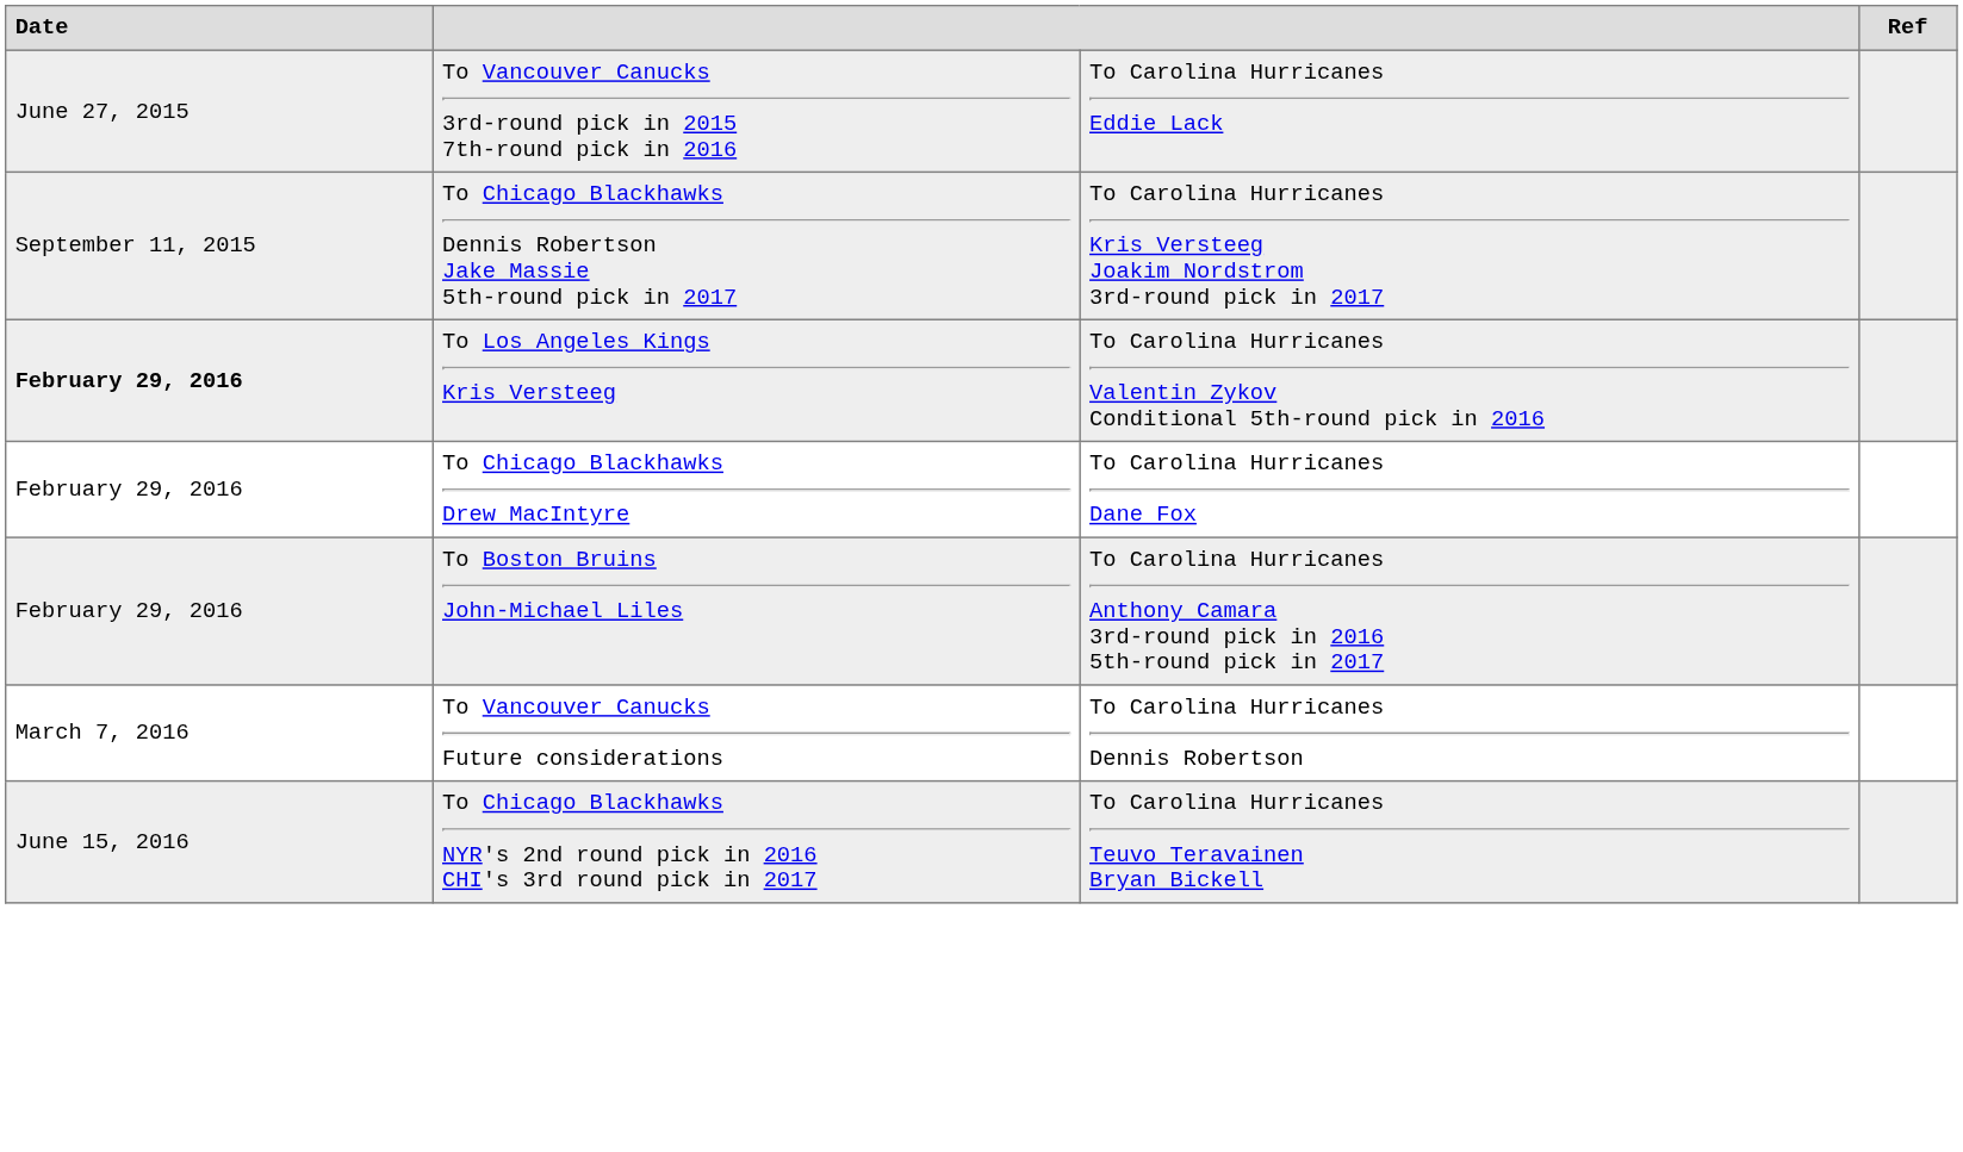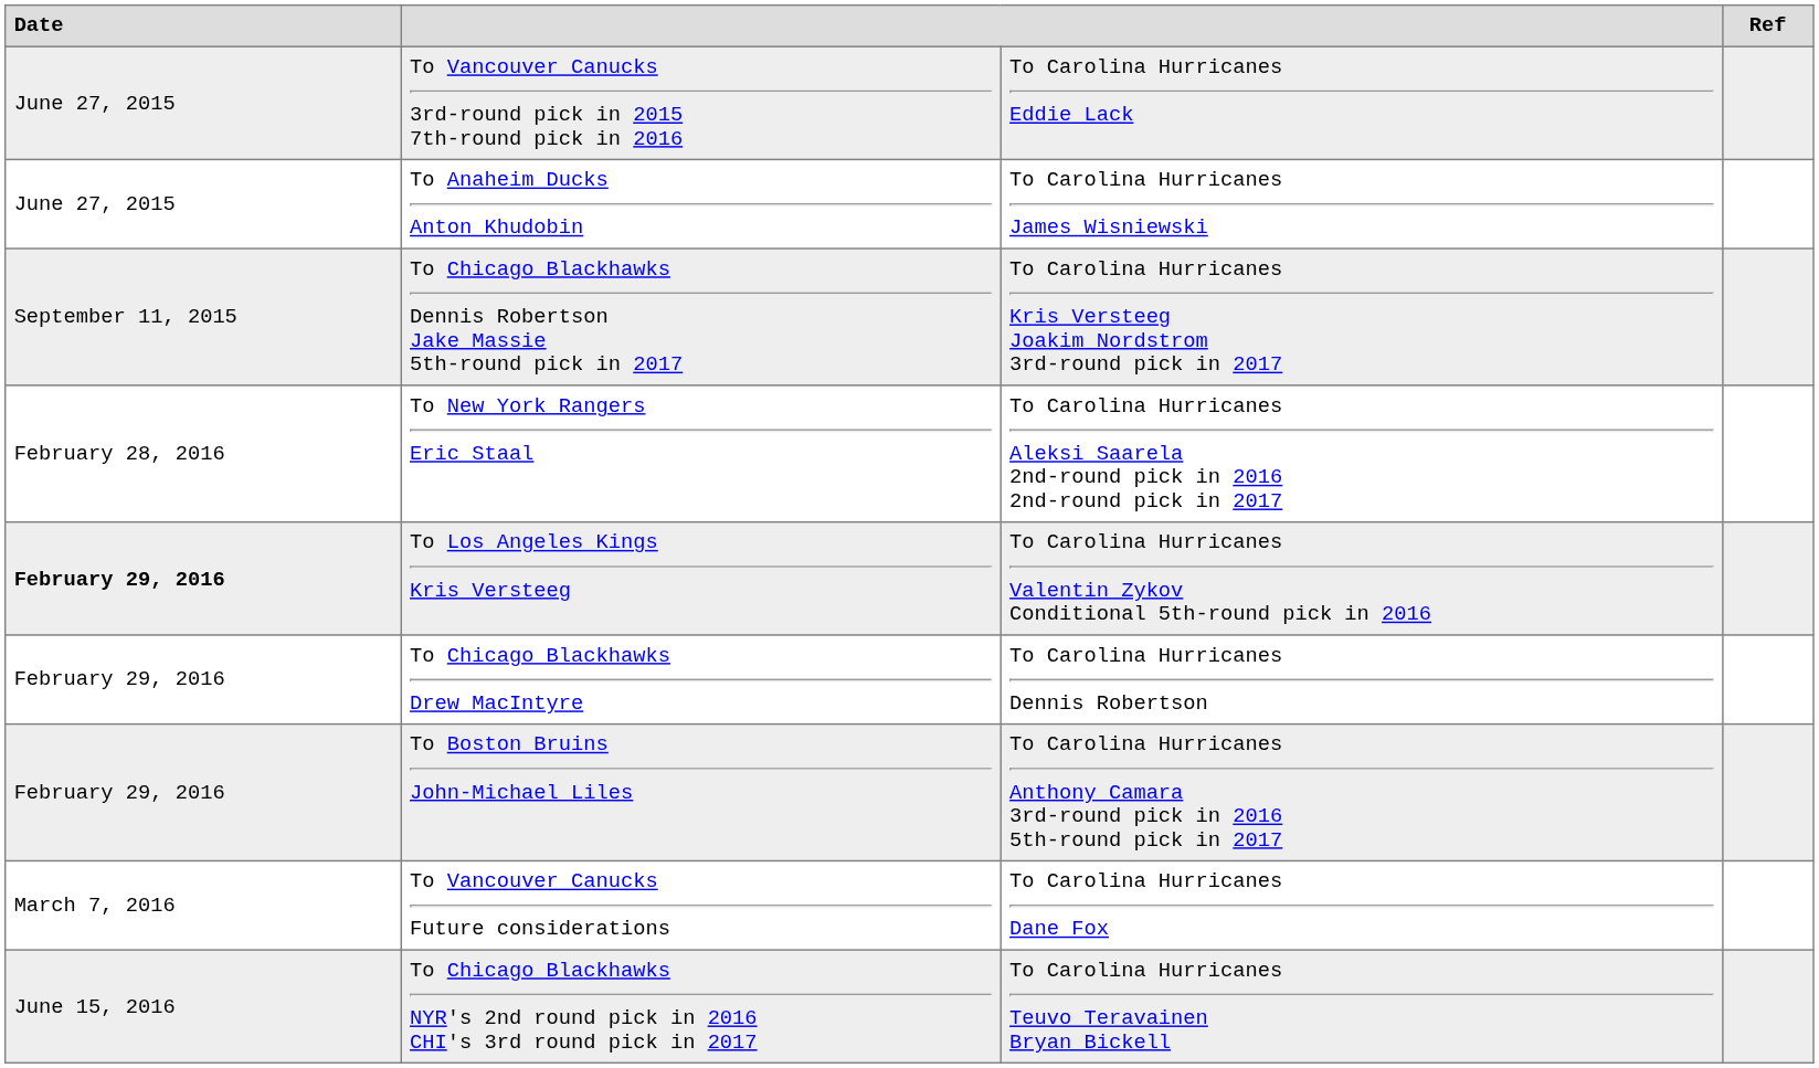+ row: June 27, 2015 | To Anaheim Ducks Anton Khudobin | To Carolina Hurricanes James Wisniewski
+ row: February 28, 2016 | To New York Rangers Eric Staal | To Carolina Hurricanes Aleksi Saarela 2nd-round pick in 2016 2nd-round pick in 2017
To Chicago Blackhawks Drew MacIntyre | column 3: To Carolina Hurricanes Dane Fox -> To Carolina Hurricanes Dennis Robertson
To Vancouver Canucks Future considerations | column 3: To Carolina Hurricanes Dennis Robertson -> To Carolina Hurricanes Dane Fox
